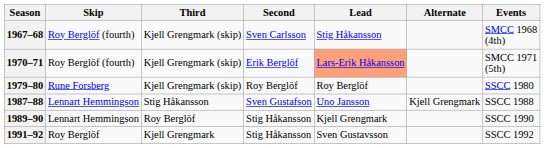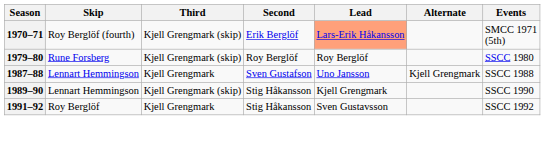- row: 1967–68 | Roy Berglöf (fourth) | Kjell Grengmark (skip) | Sven Carlsson | Stig Håkansson | SMCC 1968 (4th)
1987–88 | Third: Stig Håkansson -> Kjell Grengmark
1989–90 | Third: Roy Berglöf -> Kjell Grengmark (skip)
